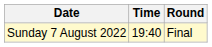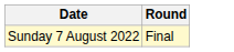- column: Time | 19:40
